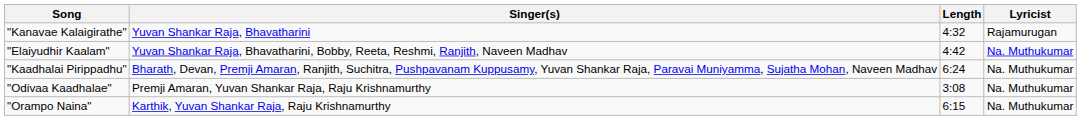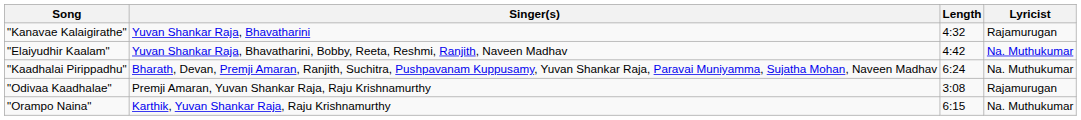"Odivaa Kaadhalae" | Lyricist: Na. Muthukumar -> Rajamurugan
